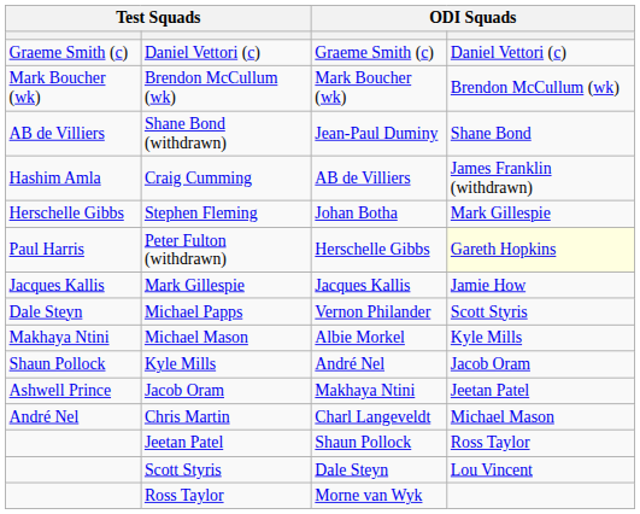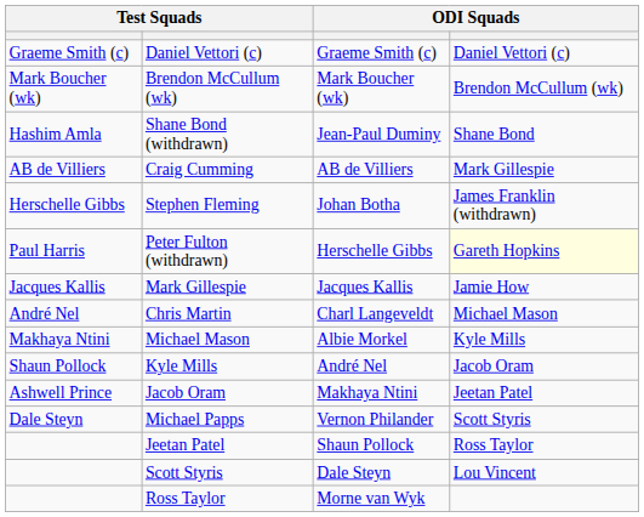Shane Bond (withdrawn) | column 1: AB de Villiers -> Hashim Amla
Craig Cumming | column 1: Hashim Amla -> AB de Villiers
Craig Cumming | column 4: James Franklin (withdrawn) -> Mark Gillespie
Stephen Fleming | column 4: Mark Gillespie -> James Franklin (withdrawn)
rows swapped: Chris Martin <-> Michael Papps
